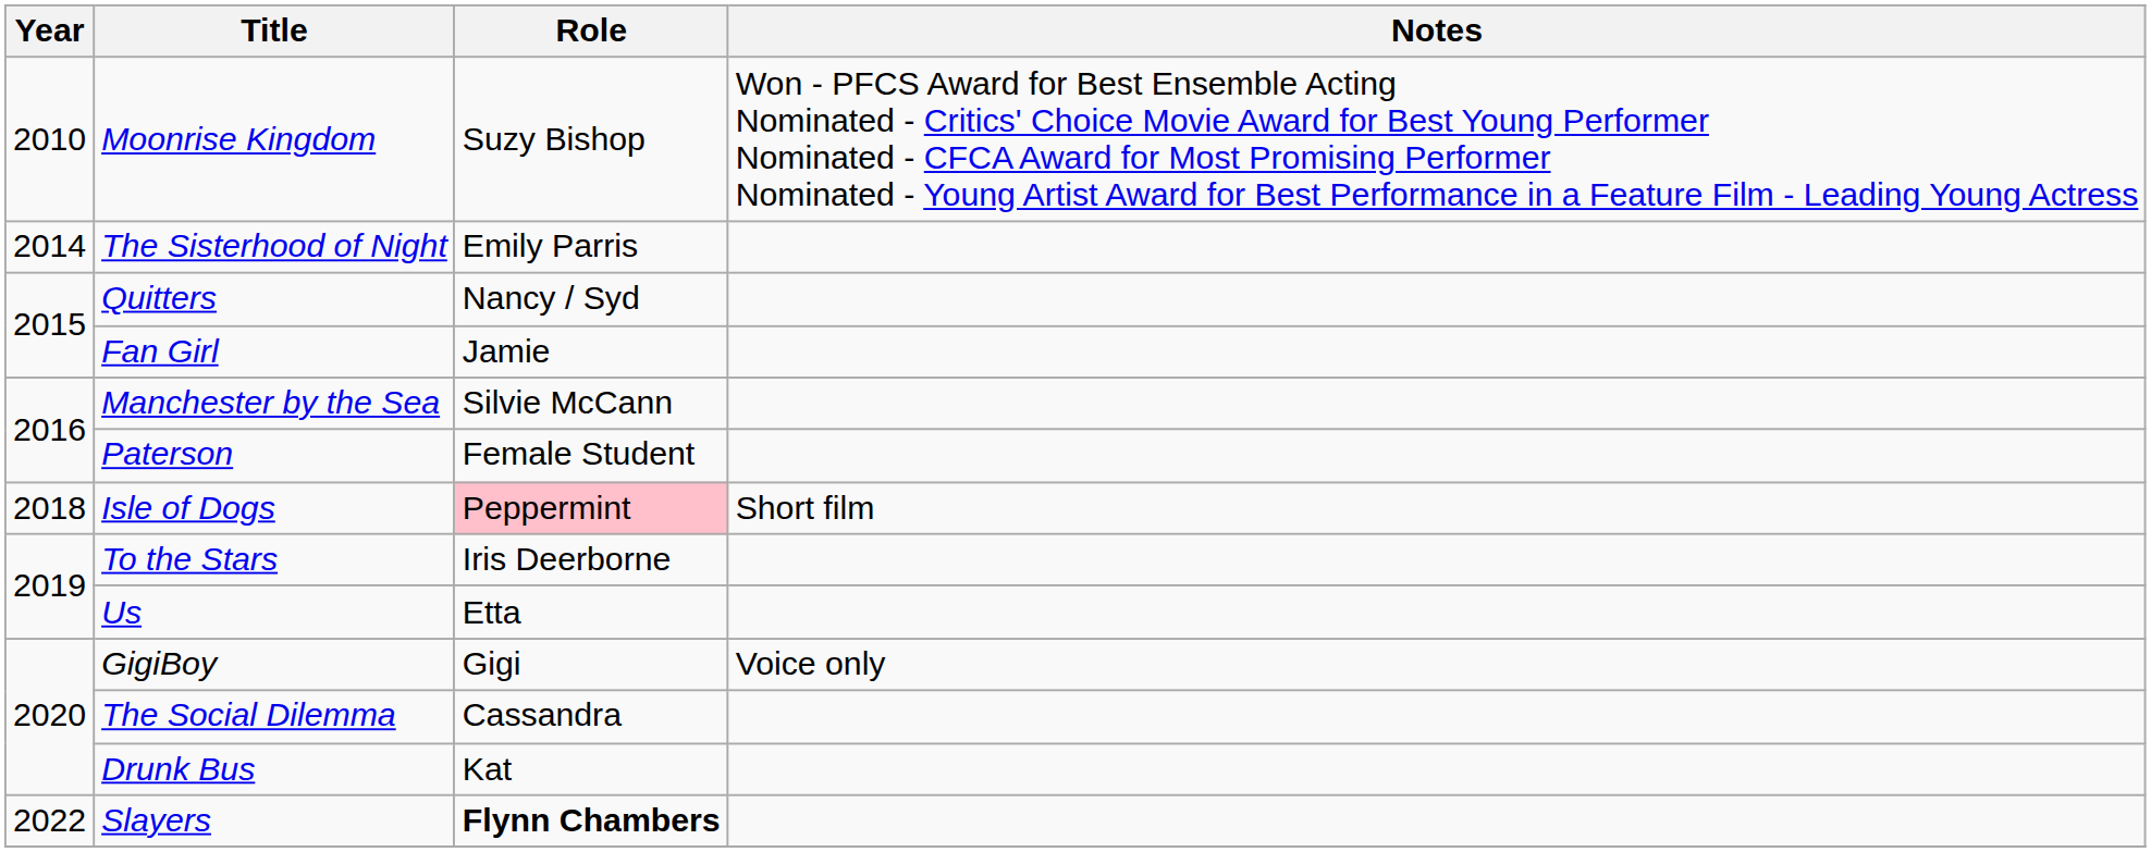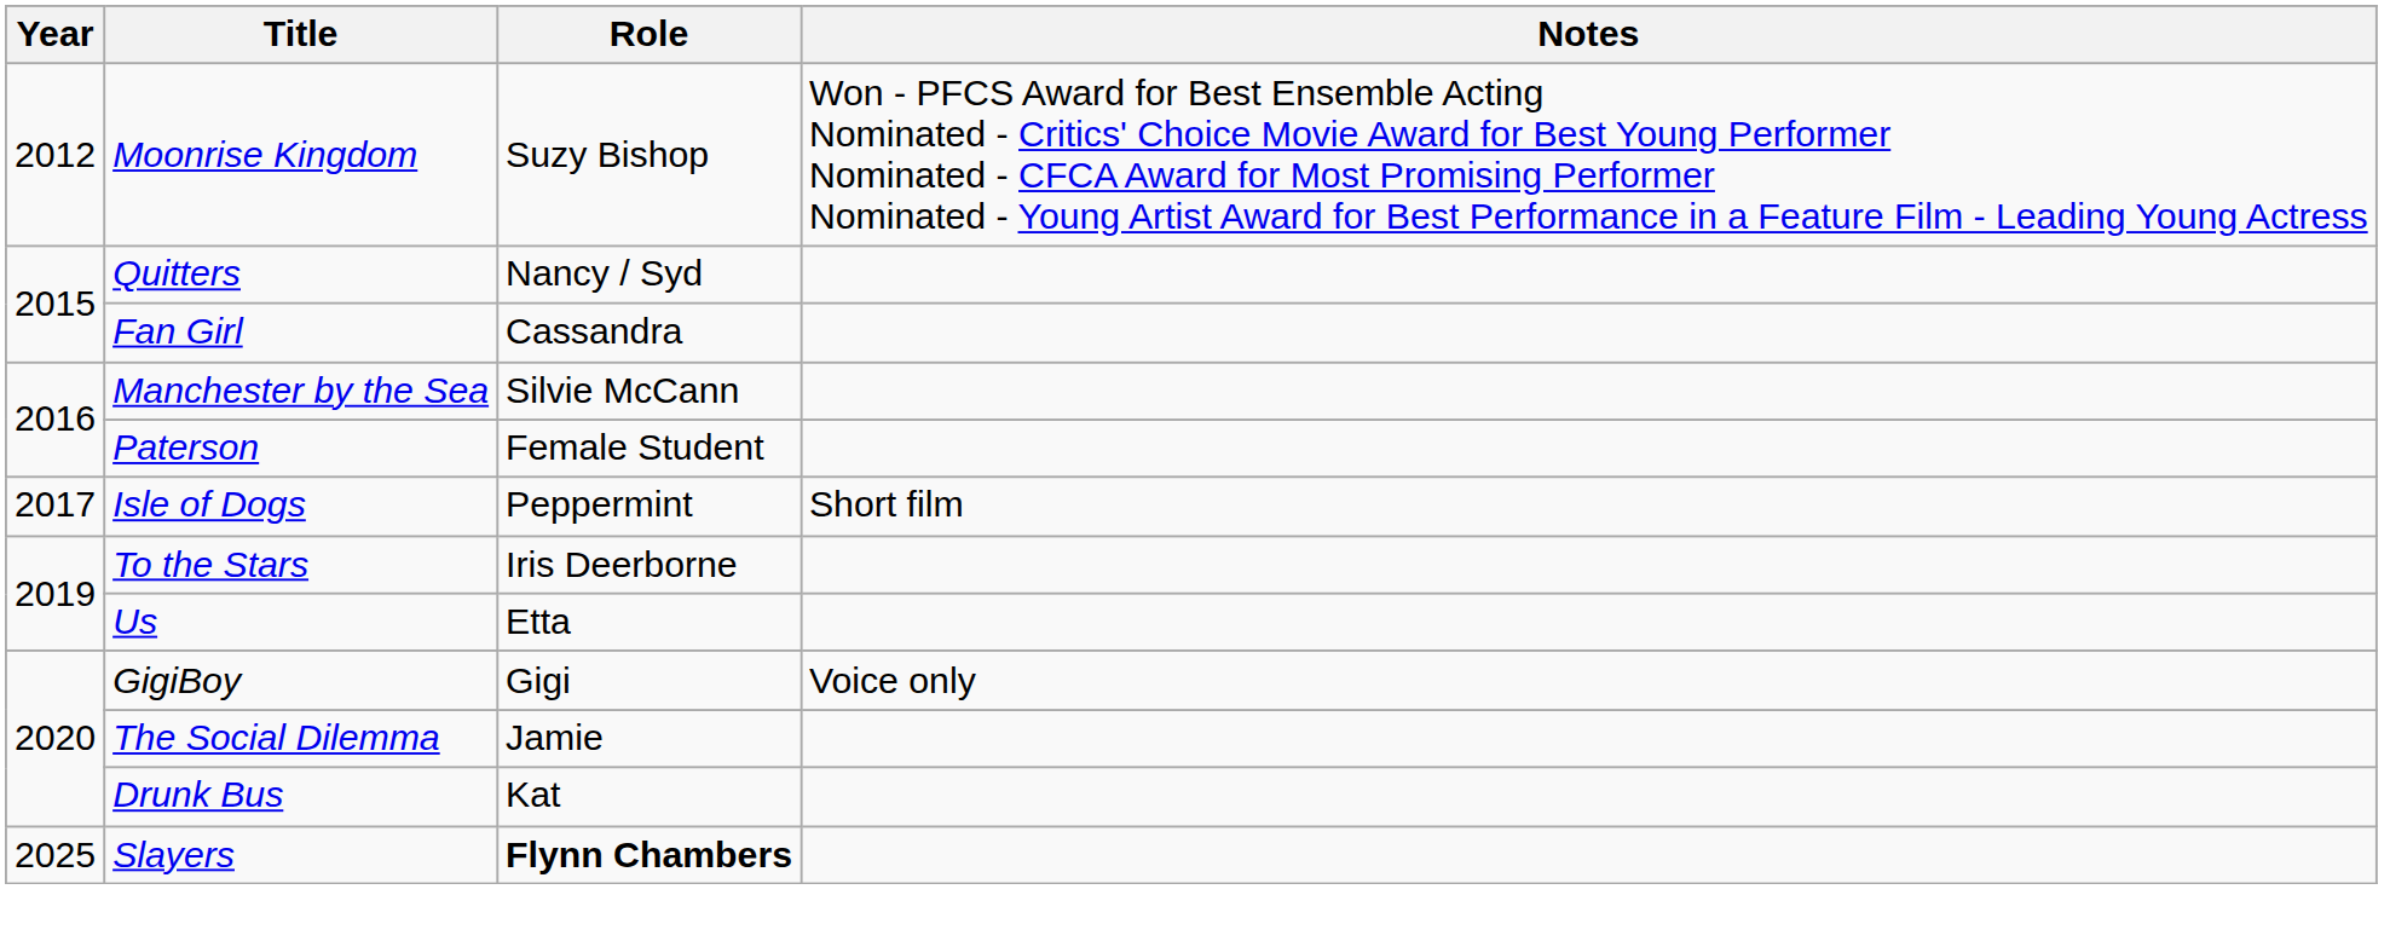Moonrise Kingdom | Year: 2010 -> 2012
- row: 2014 | The Sisterhood of Night | Emily Parris
Fan Girl | Role: Jamie -> Cassandra
Isle of Dogs | Year: 2018 -> 2017
Isle of Dogs | Role: pink background -> no background
The Social Dilemma | Role: Cassandra -> Jamie
Slayers | Year: 2022 -> 2025
